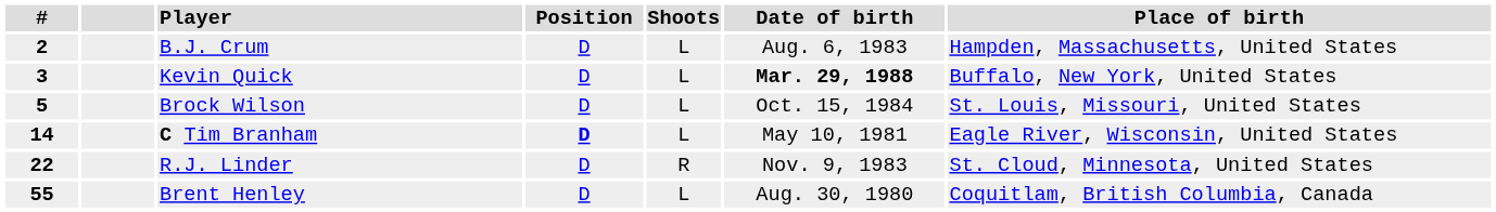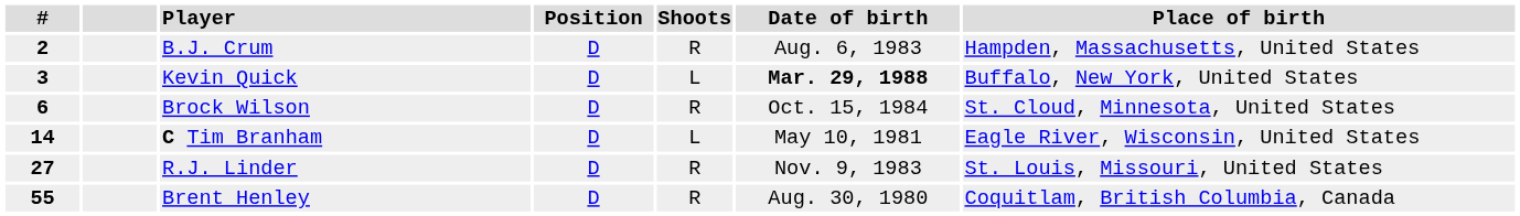B.J. Crum | Shoots: L -> R
Brock Wilson | #: 5 -> 6
Brock Wilson | Shoots: L -> R
Brock Wilson | Place of birth: St. Louis, Missouri, United States -> St. Cloud, Minnesota, United States
C Tim Branham | Position: bold -> normal
R.J. Linder | #: 22 -> 27
R.J. Linder | Place of birth: St. Cloud, Minnesota, United States -> St. Louis, Missouri, United States
Brent Henley | Shoots: L -> R
